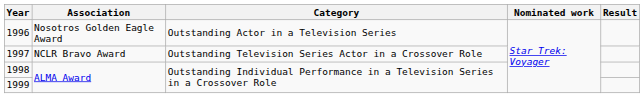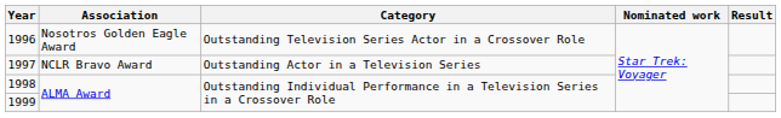1996 | Category: Outstanding Actor in a Television Series -> Outstanding Television Series Actor in a Crossover Role
1997 | Category: Outstanding Television Series Actor in a Crossover Role -> Outstanding Actor in a Television Series
